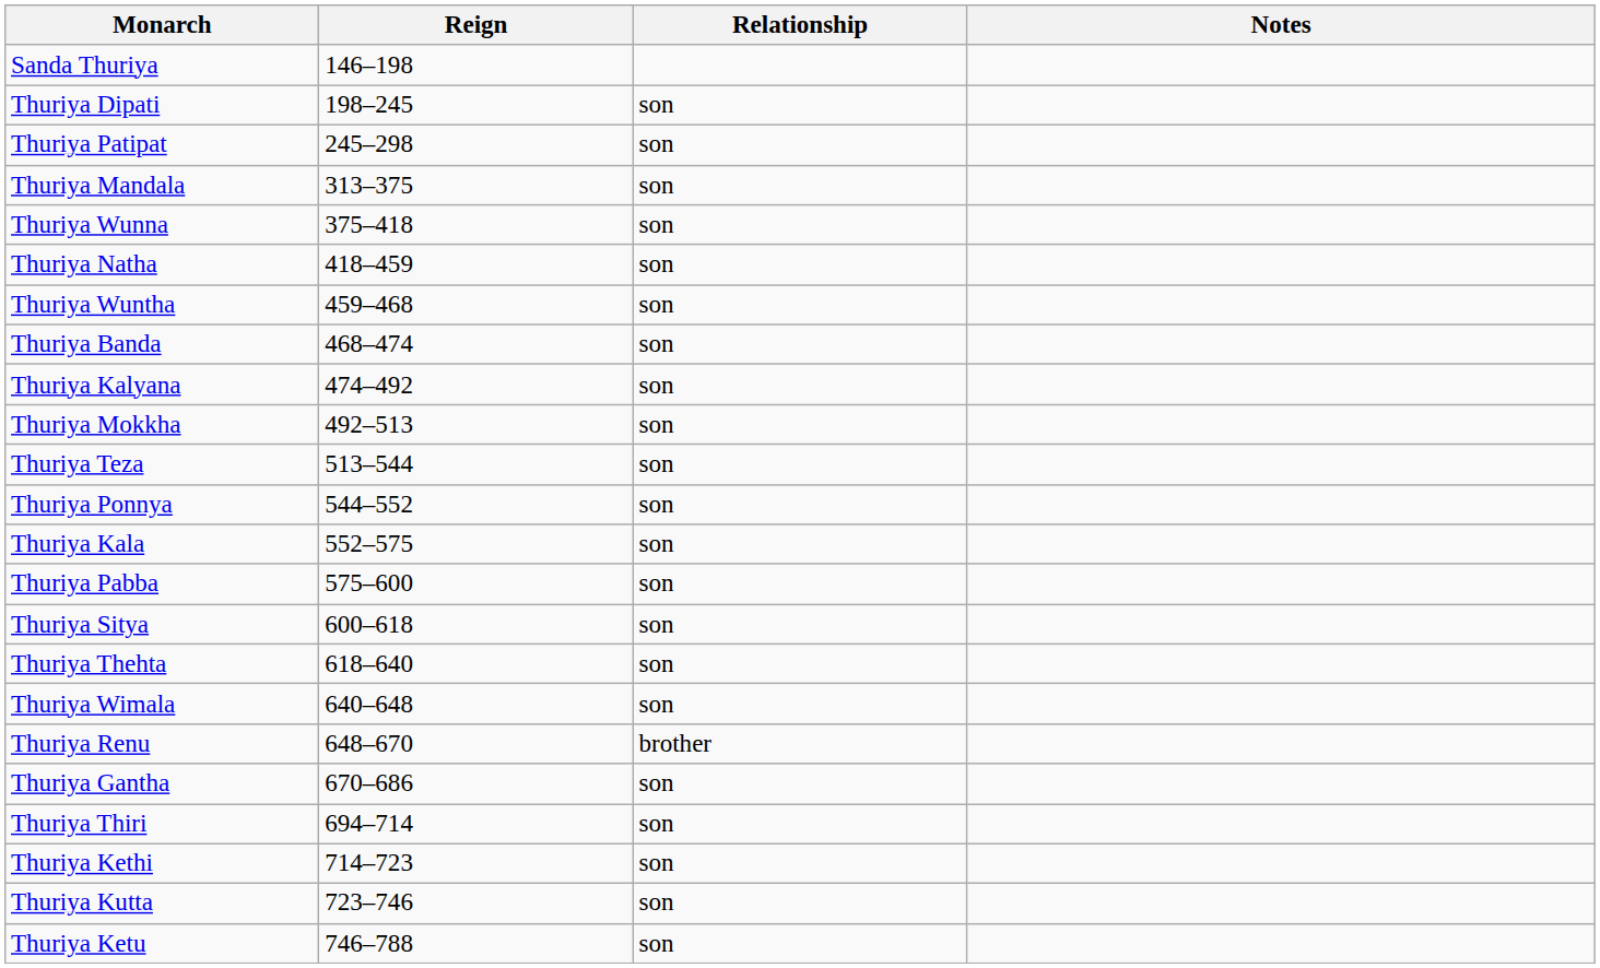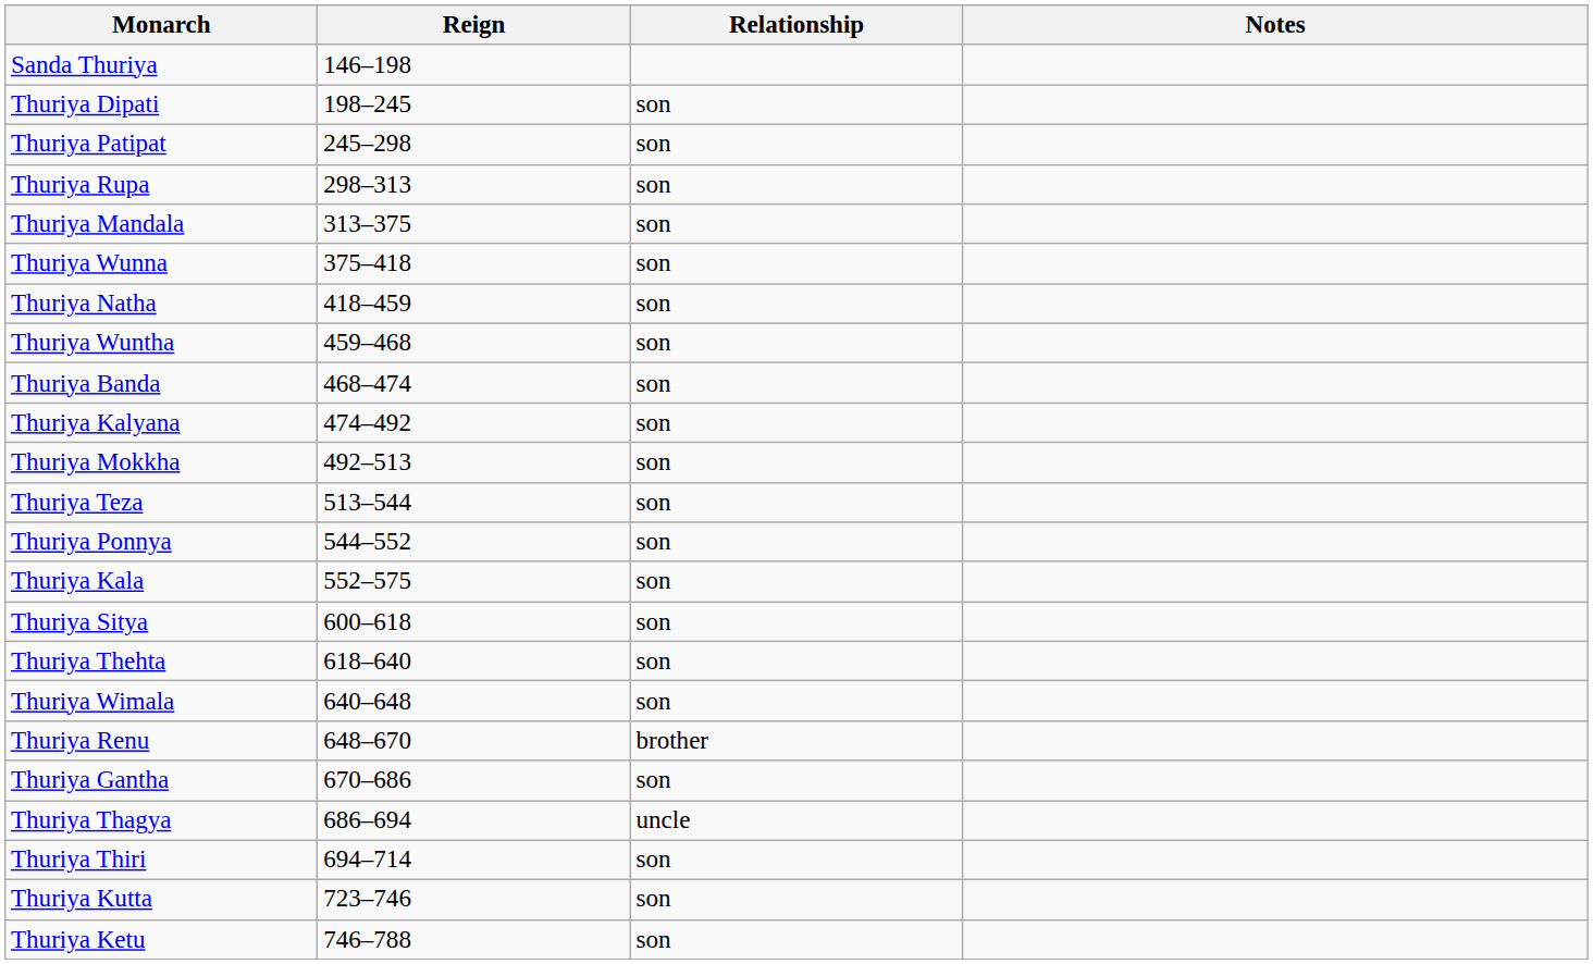+ row: Thuriya Rupa | 298–313 | son
- row: Thuriya Pabba | 575–600 | son
+ row: Thuriya Thagya | 686–694 | uncle
- row: Thuriya Kethi | 714–723 | son
